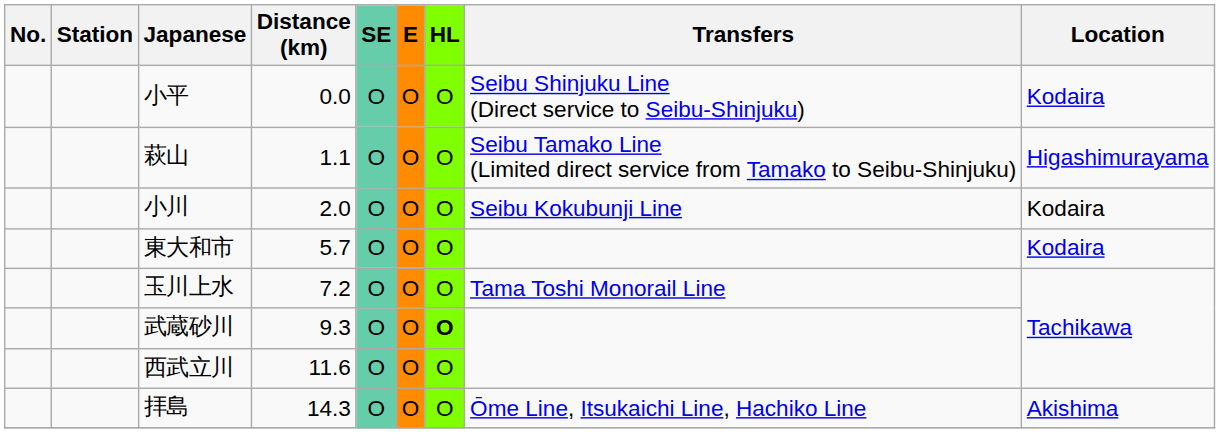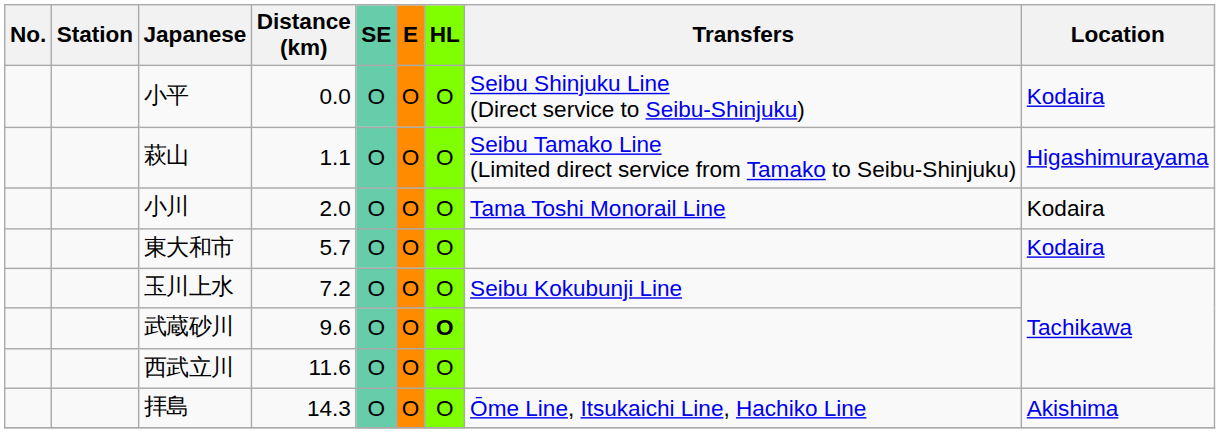小川 | Transfers: Seibu Kokubunji Line -> Tama Toshi Monorail Line
玉川上水 | Transfers: Tama Toshi Monorail Line -> Seibu Kokubunji Line
武蔵砂川 | Distance (km): 9.3 -> 9.6
